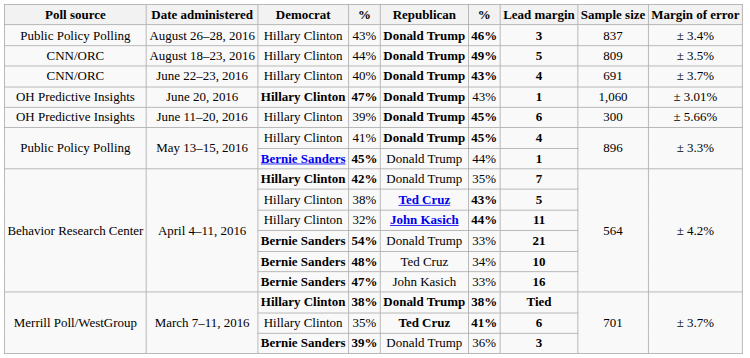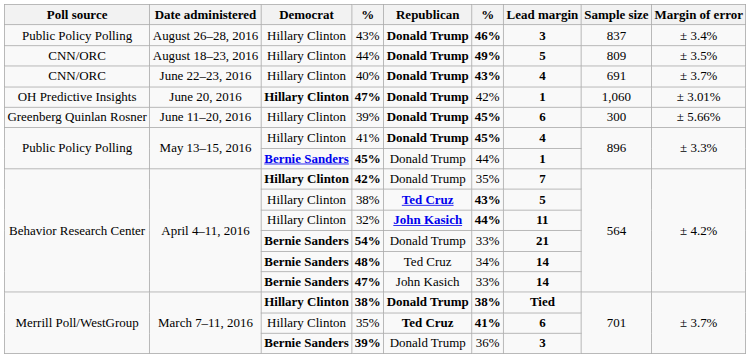June 20, 2016 / 47% | column 6: 43% -> 42%
June 11–20, 2016 / 39% | Poll source: OH Predictive Insights -> Greenberg Quinlan Rosner
48% | Lead margin: 10 -> 14
April 4–11, 2016 / 47% | Lead margin: 16 -> 14
